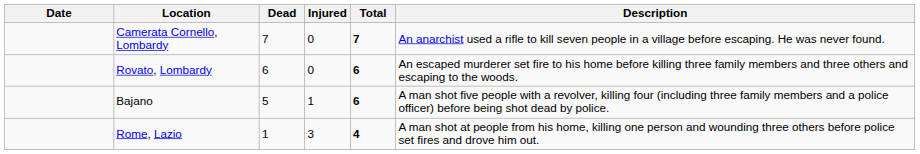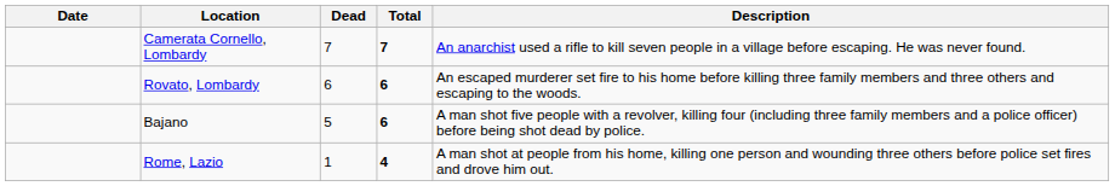- column: Injured | 0 | 0 | 1 | 3
